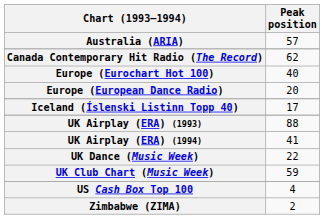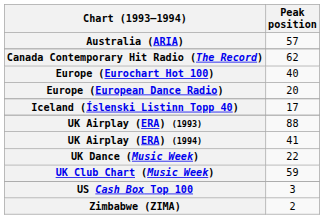US Cash Box Top 100 | Peak position: 4 -> 3
